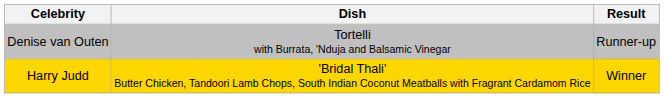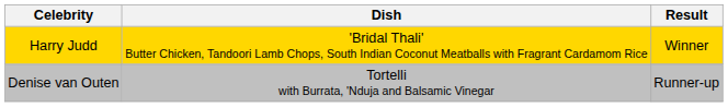rows swapped: Denise van Outen <-> Harry Judd
